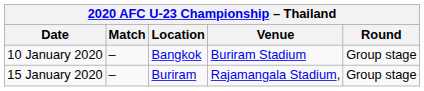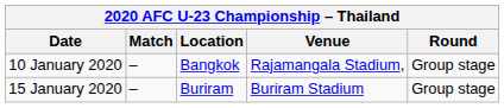10 January 2020 | Venue: Buriram Stadium -> Rajamangala Stadium,
15 January 2020 | Venue: Rajamangala Stadium, -> Buriram Stadium
